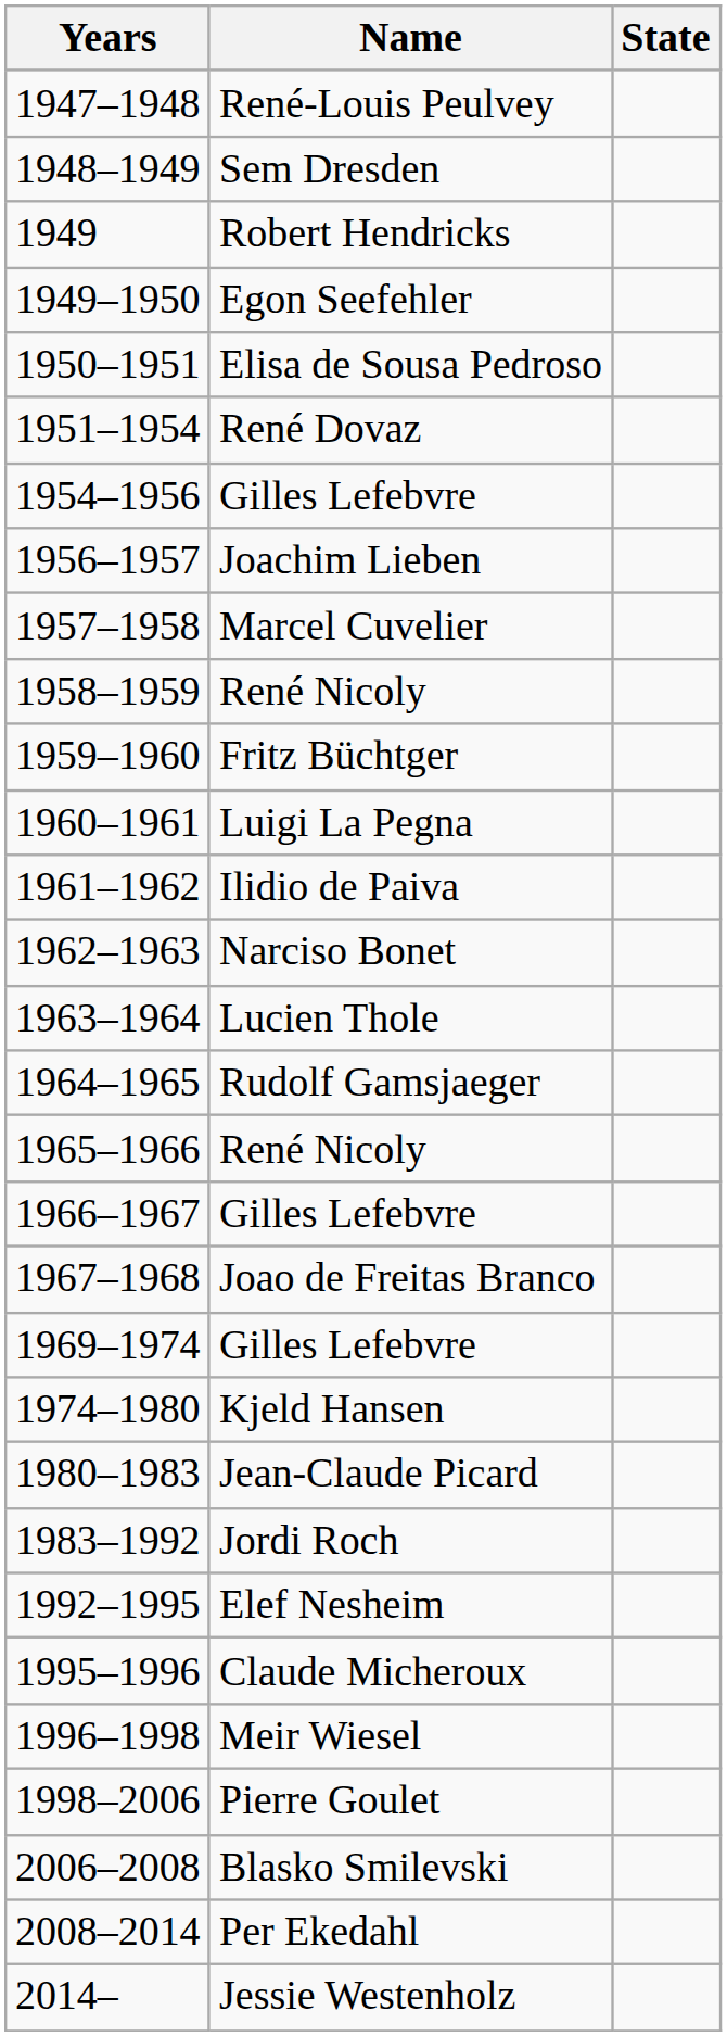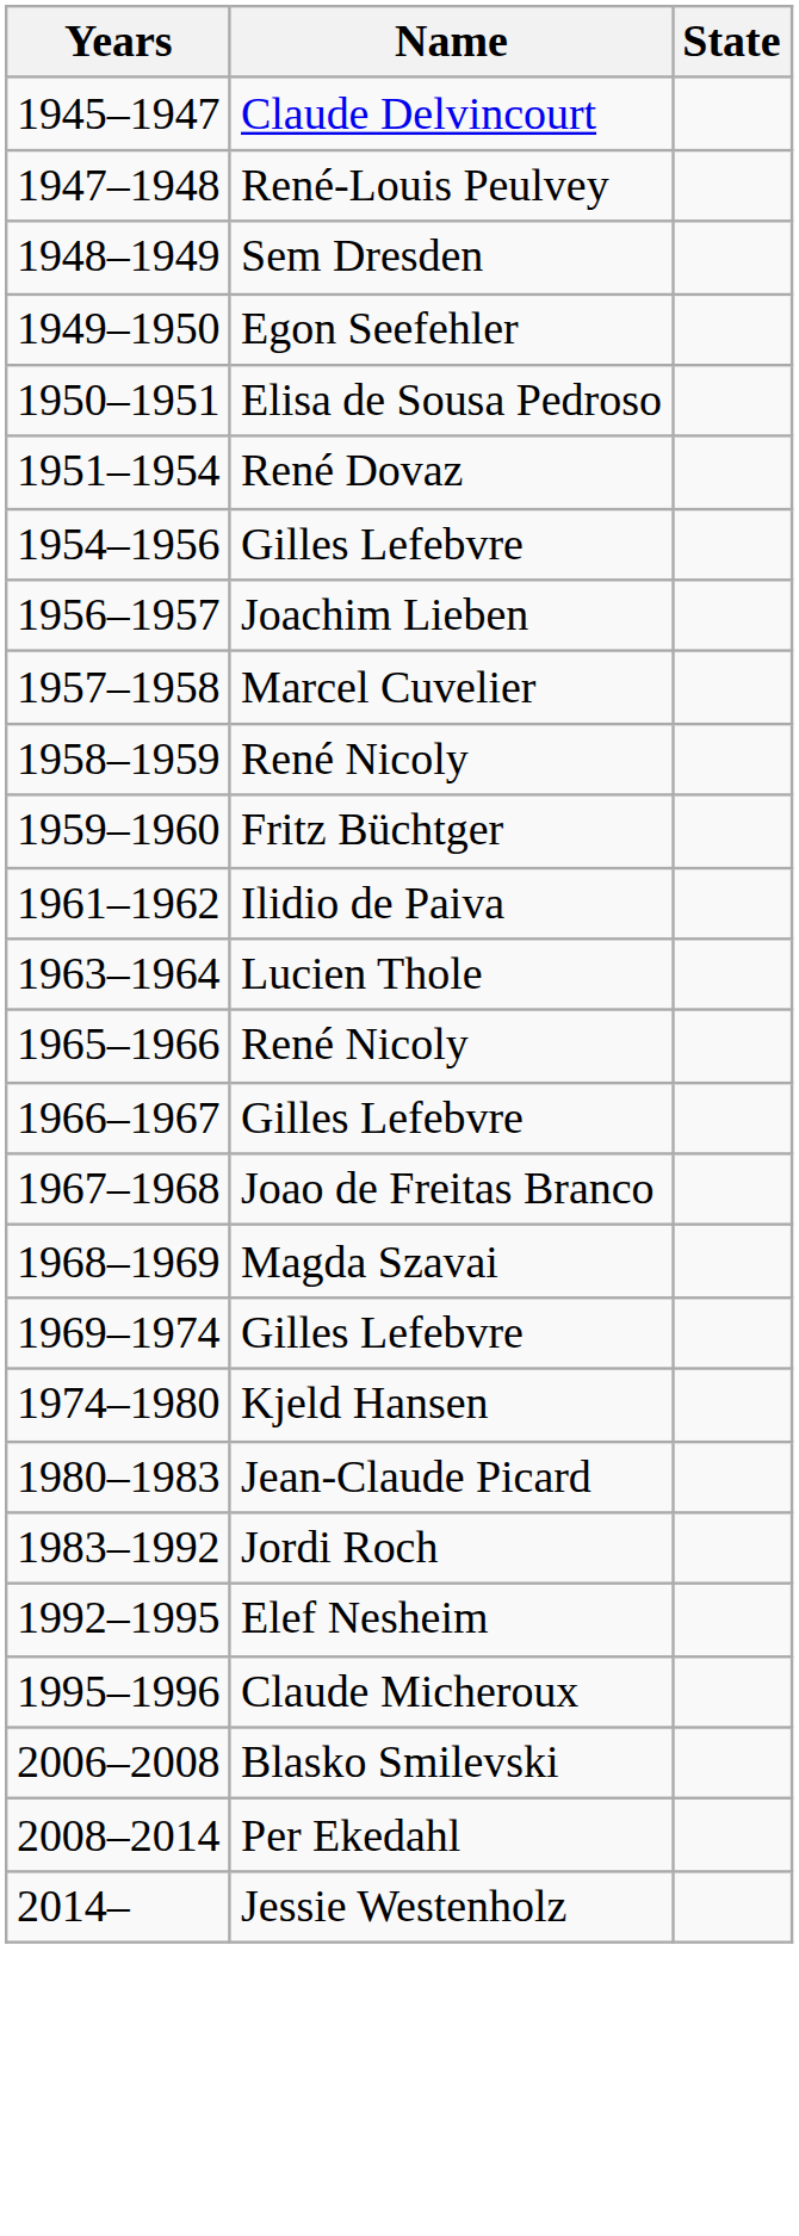+ row: 1945–1947 | Claude Delvincourt
- row: 1949 | Robert Hendricks
- row: 1960–1961 | Luigi La Pegna
- row: 1962–1963 | Narciso Bonet
- row: 1964–1965 | Rudolf Gamsjaeger
+ row: 1968–1969 | Magda Szavai
- row: 1996–1998 | Meir Wiesel
- row: 1998–2006 | Pierre Goulet
